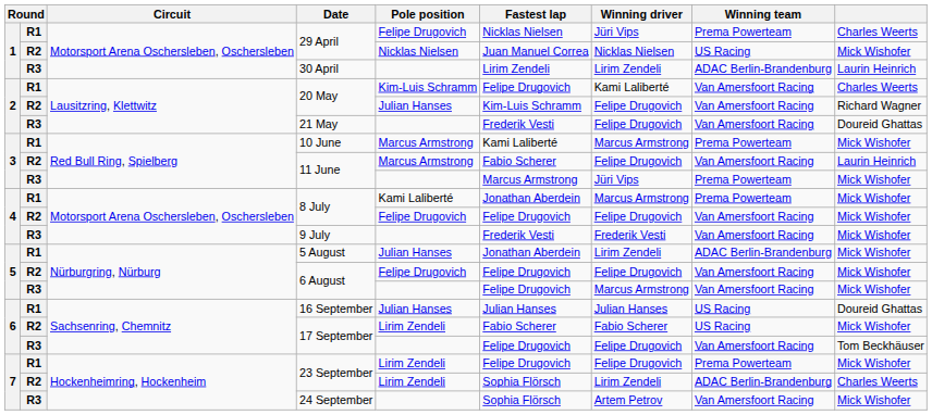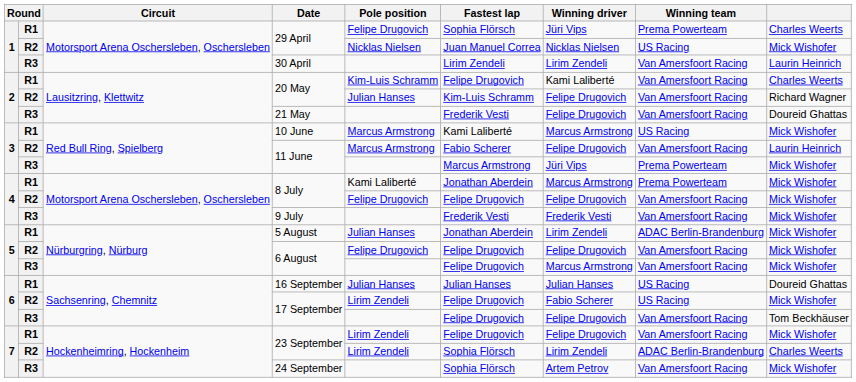R1 / 29 April | Fastest lap: Nicklas Nielsen -> Sophia Flörsch
30 April | Winning team: ADAC Berlin-Brandenburg -> Van Amersfoort Racing
10 June | Winning team: Prema Powerteam -> US Racing
R2 / 17 September | Fastest lap: Fabio Scherer -> Felipe Drugovich
R1 / 23 September | Winning team: Prema Powerteam -> Van Amersfoort Racing
